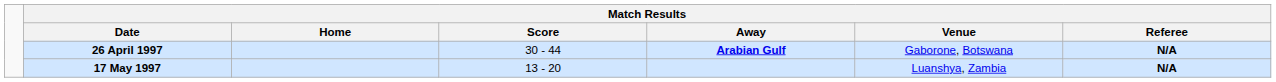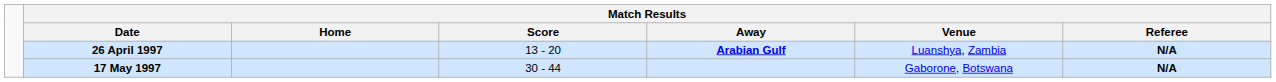26 April 1997 | Match Results / Score: 30 - 44 -> 13 - 20
26 April 1997 | Match Results / Venue: Gaborone, Botswana -> Luanshya, Zambia
17 May 1997 | Match Results / Score: 13 - 20 -> 30 - 44
17 May 1997 | Match Results / Venue: Luanshya, Zambia -> Gaborone, Botswana
